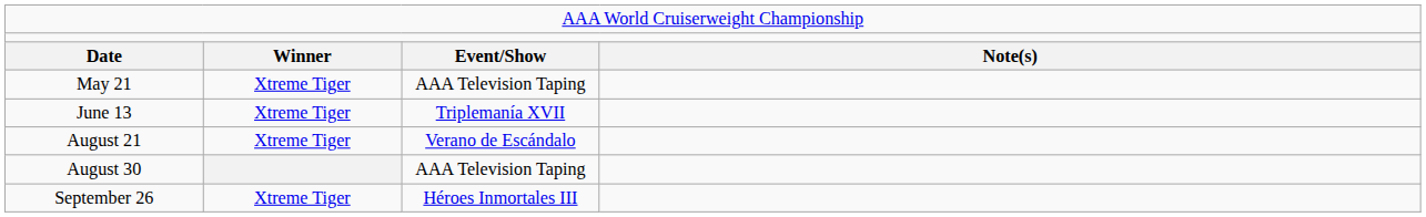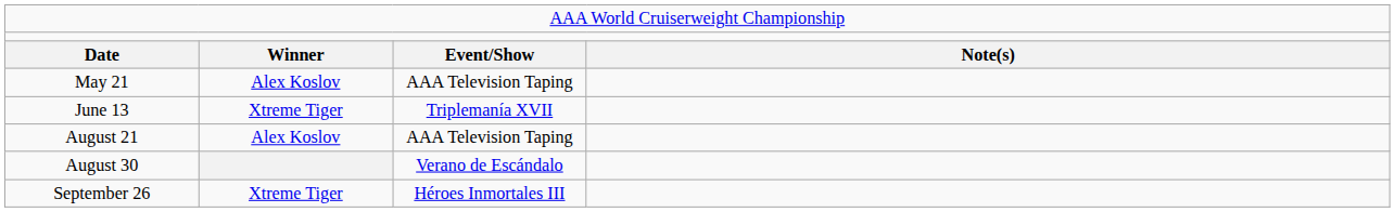May 21 | column 2: Xtreme Tiger -> Alex Koslov
August 21 | column 2: Xtreme Tiger -> Alex Koslov
August 21 | column 3: Verano de Escándalo -> AAA Television Taping
August 30 | column 3: AAA Television Taping -> Verano de Escándalo
